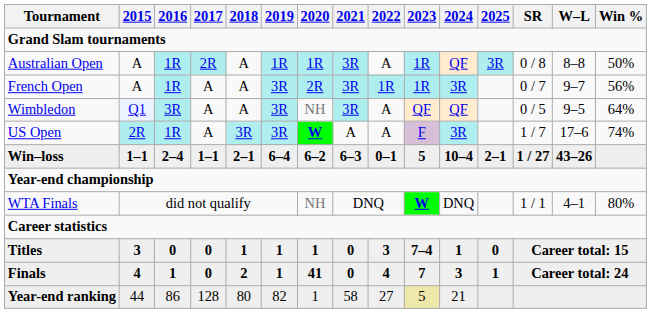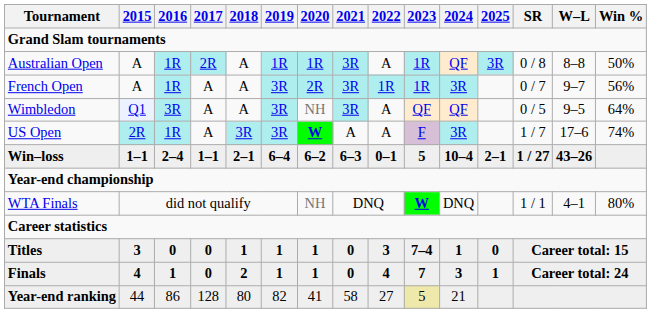Finals | 2020: 41 -> 1
Year-end ranking | 2020: 1 -> 41
